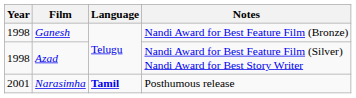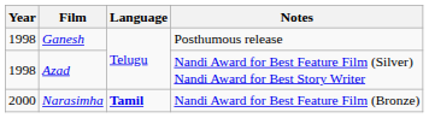Ganesh | Notes: Nandi Award for Best Feature Film (Bronze) -> Posthumous release
Narasimha | Year: 2001 -> 2000
Narasimha | Notes: Posthumous release -> Nandi Award for Best Feature Film (Bronze)
